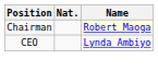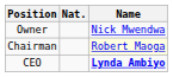+ row: Owner | Nick Mwendwa
CEO | Name: normal -> bold
